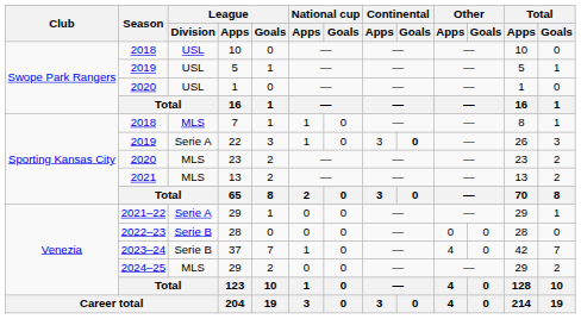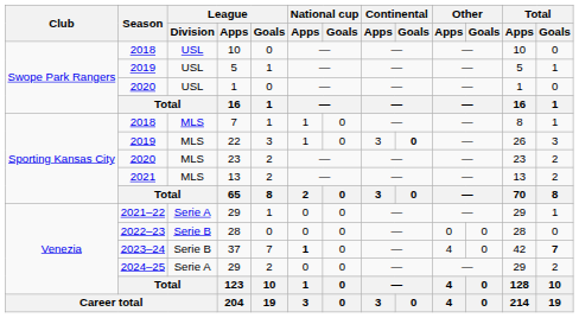22 | League / Division: Serie A -> MLS
37 | National cup / Apps: normal -> bold
37 | Total / Goals: normal -> bold
2024–25 / 29 | League / Division: MLS -> Serie A
